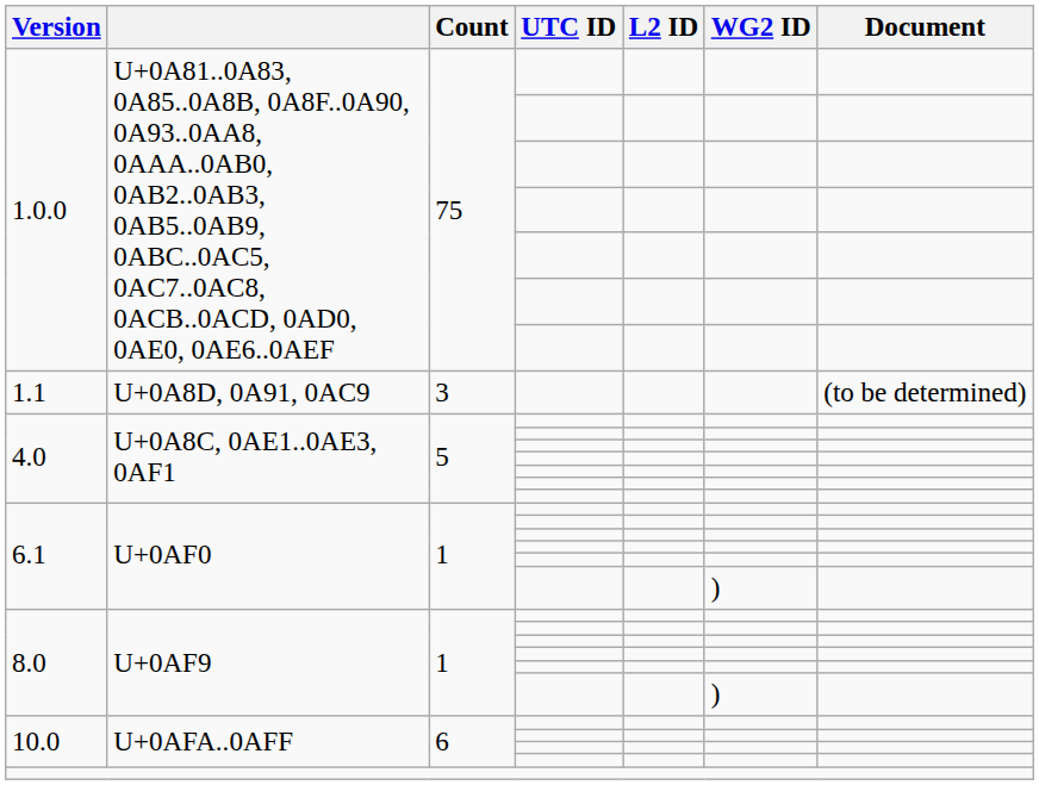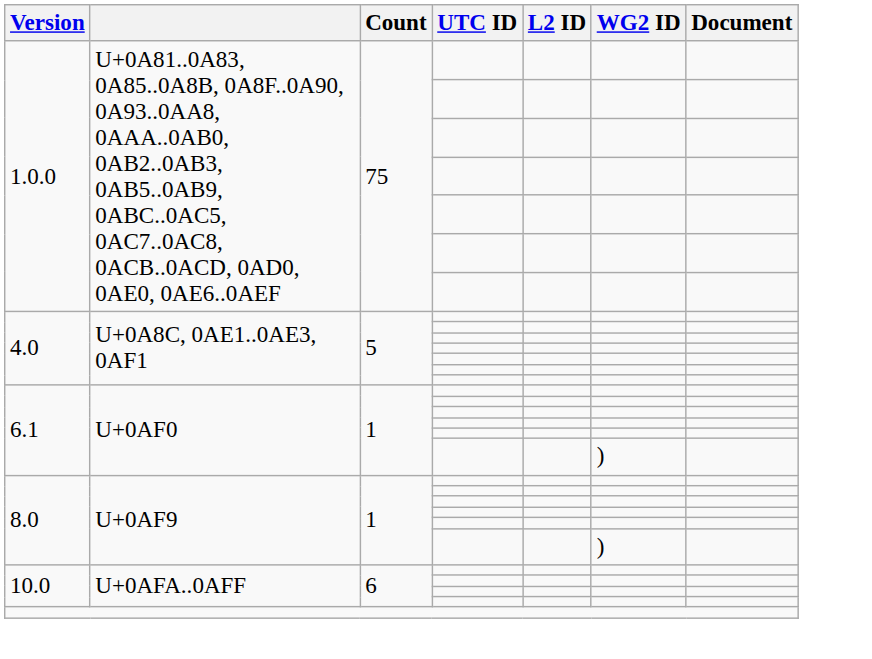- row: 1.1 | U+0A8D, 0A91, 0AC9 | 3 | (to be determined)
